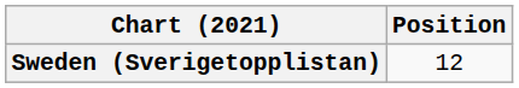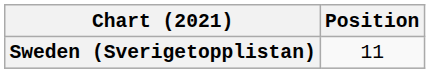Sweden (Sverigetopplistan) | Position: 12 -> 11
